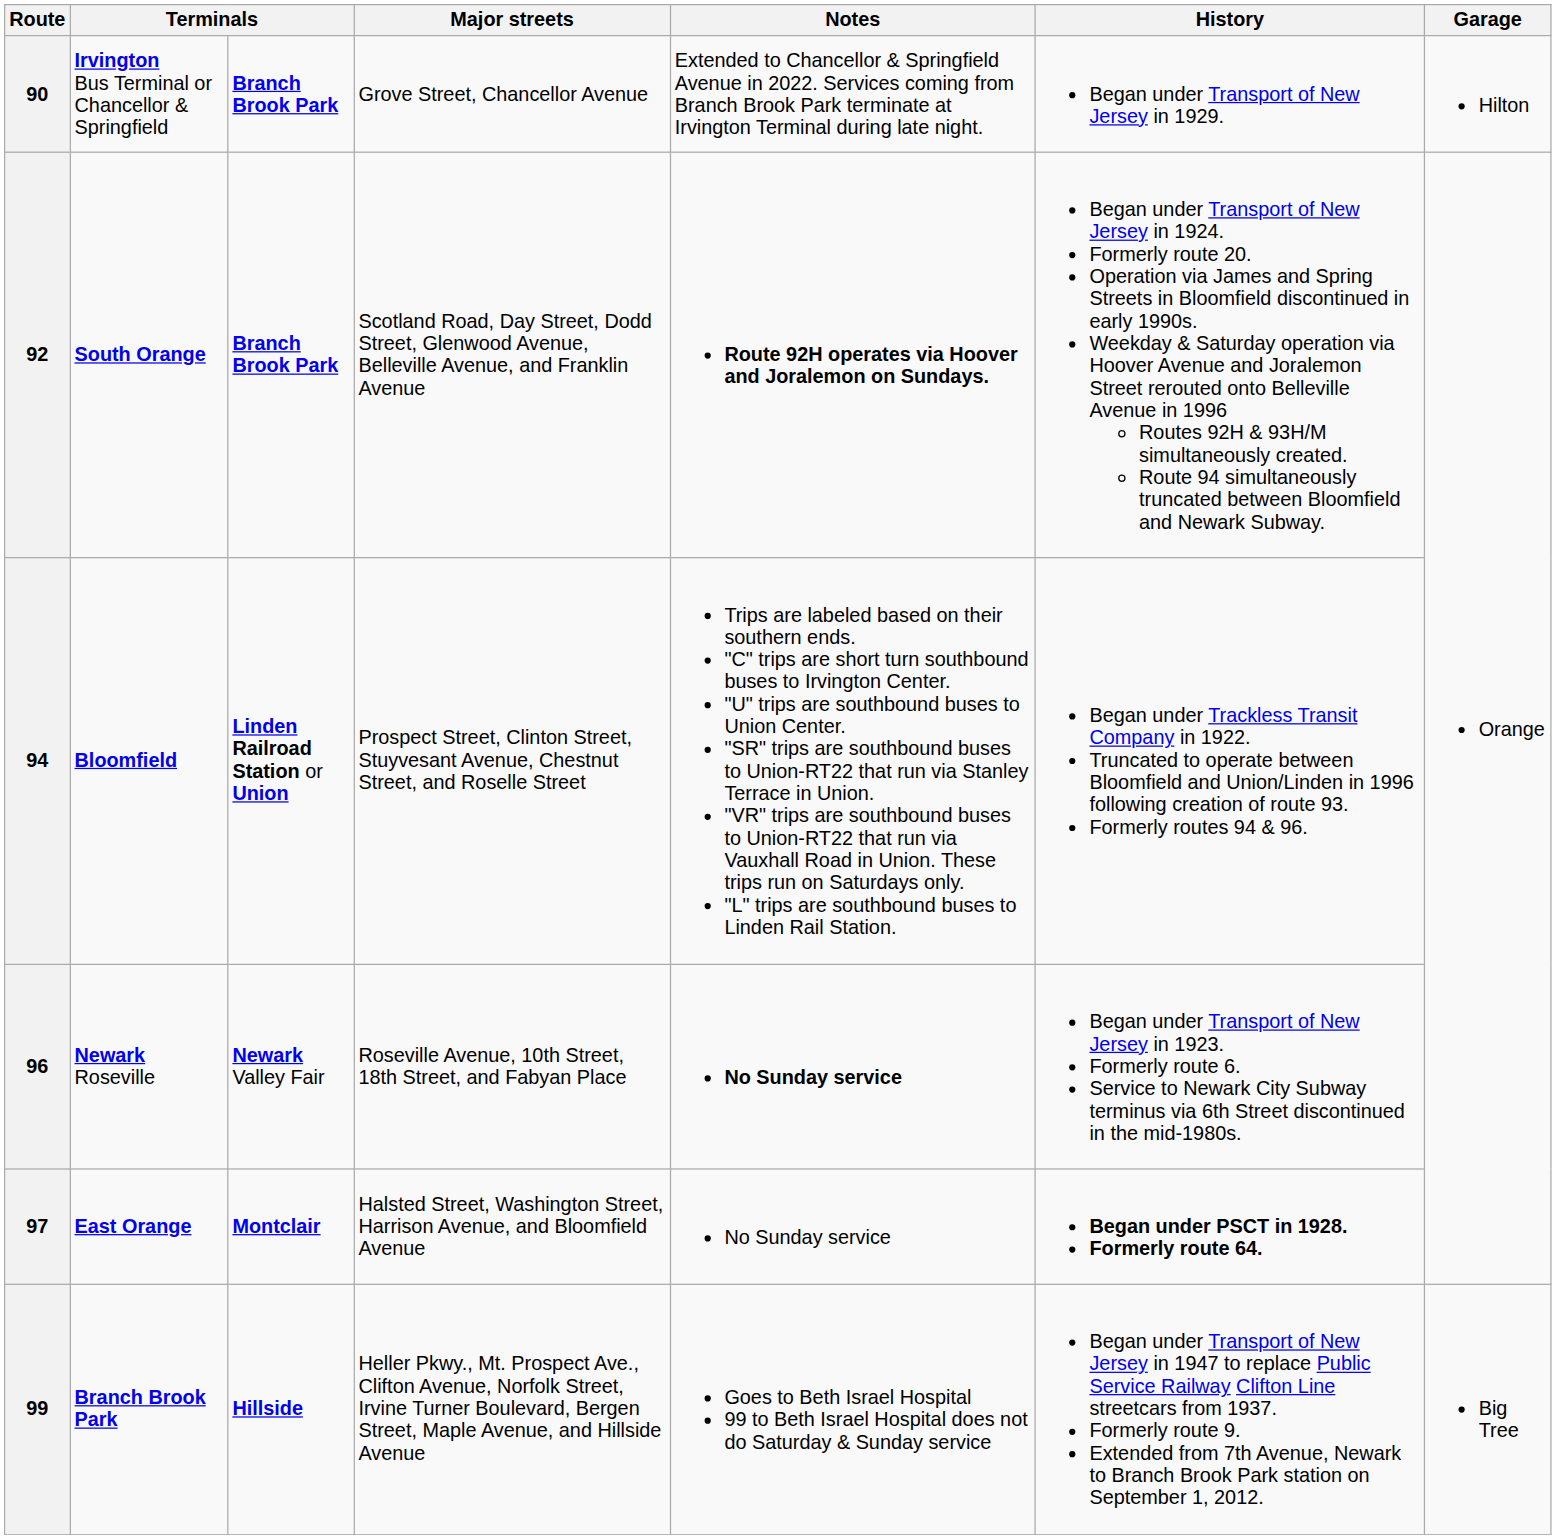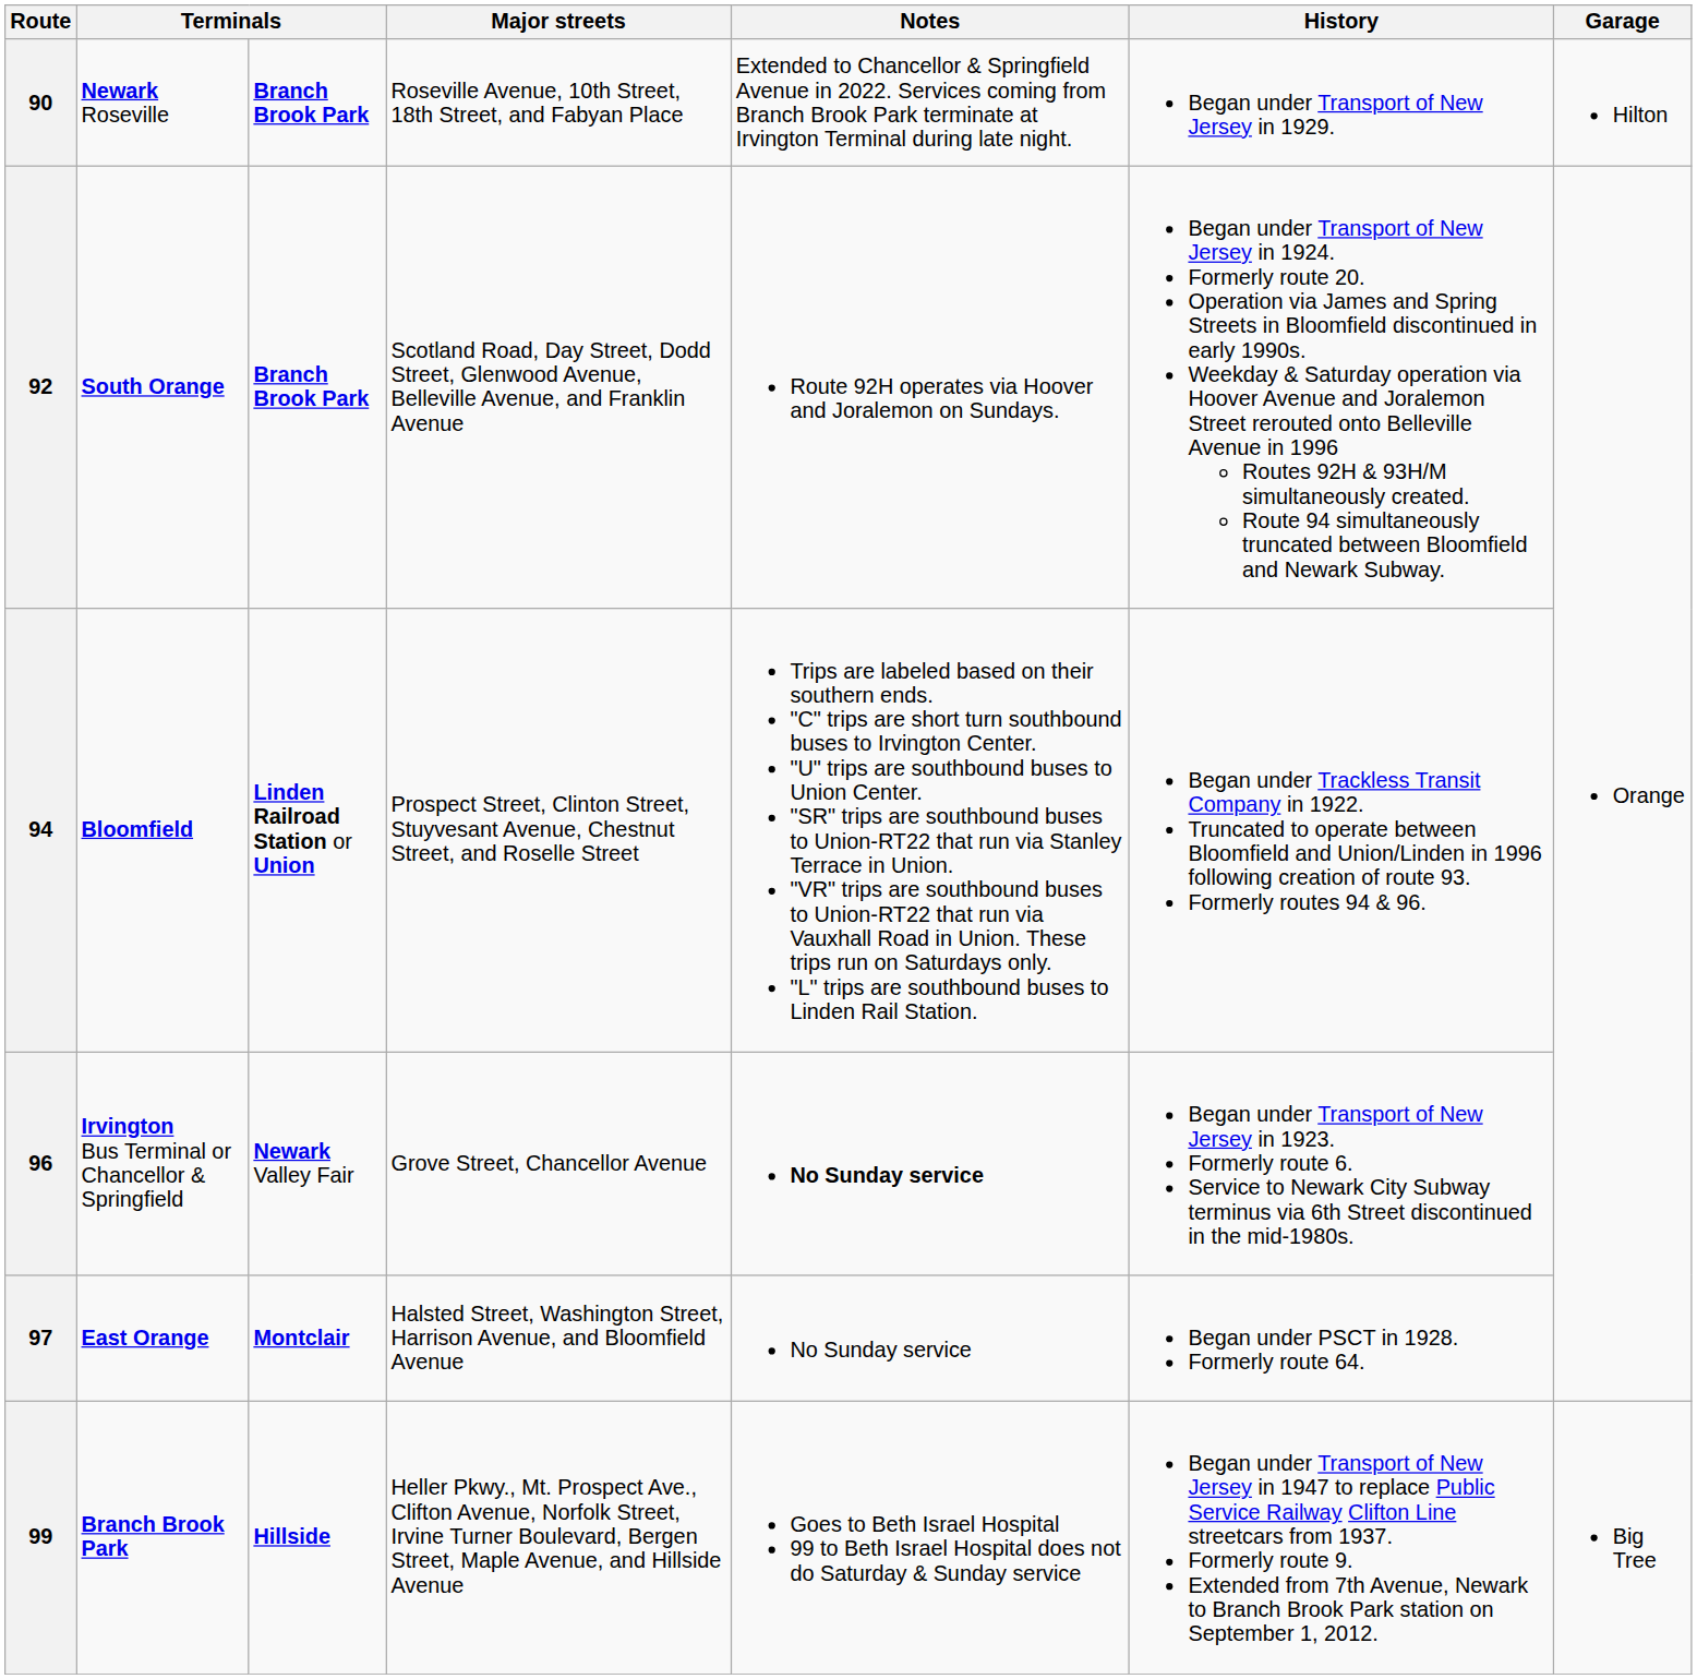90 | column 2: Irvington Bus Terminal or Chancellor & Springfield -> Newark Roseville
90 | Major streets: Grove Street, Chancellor Avenue -> Roseville Avenue, 10th Street, 18th Street, and Fabyan Place
92 | Notes: bold -> normal
96 | column 2: Newark Roseville -> Irvington Bus Terminal or Chancellor & Springfield
96 | Major streets: Roseville Avenue, 10th Street, 18th Street, and Fabyan Place -> Grove Street, Chancellor Avenue
97 | History: bold -> normal
